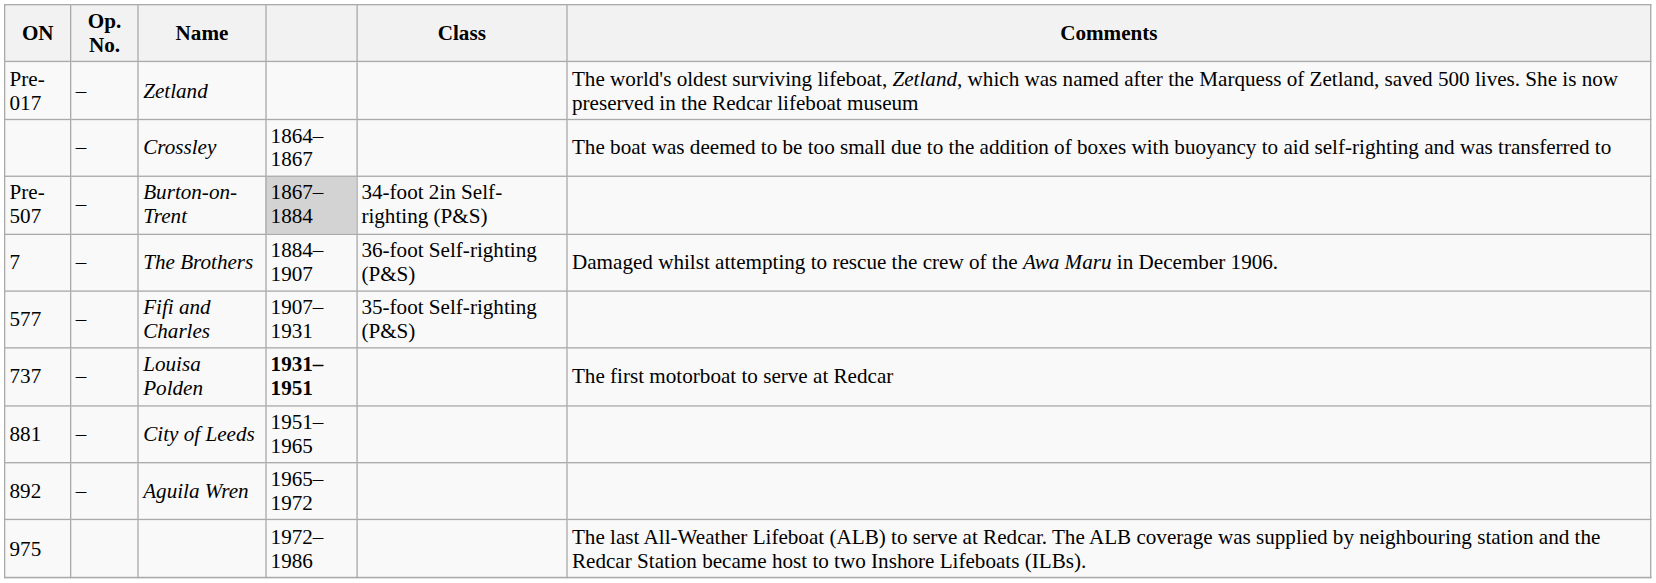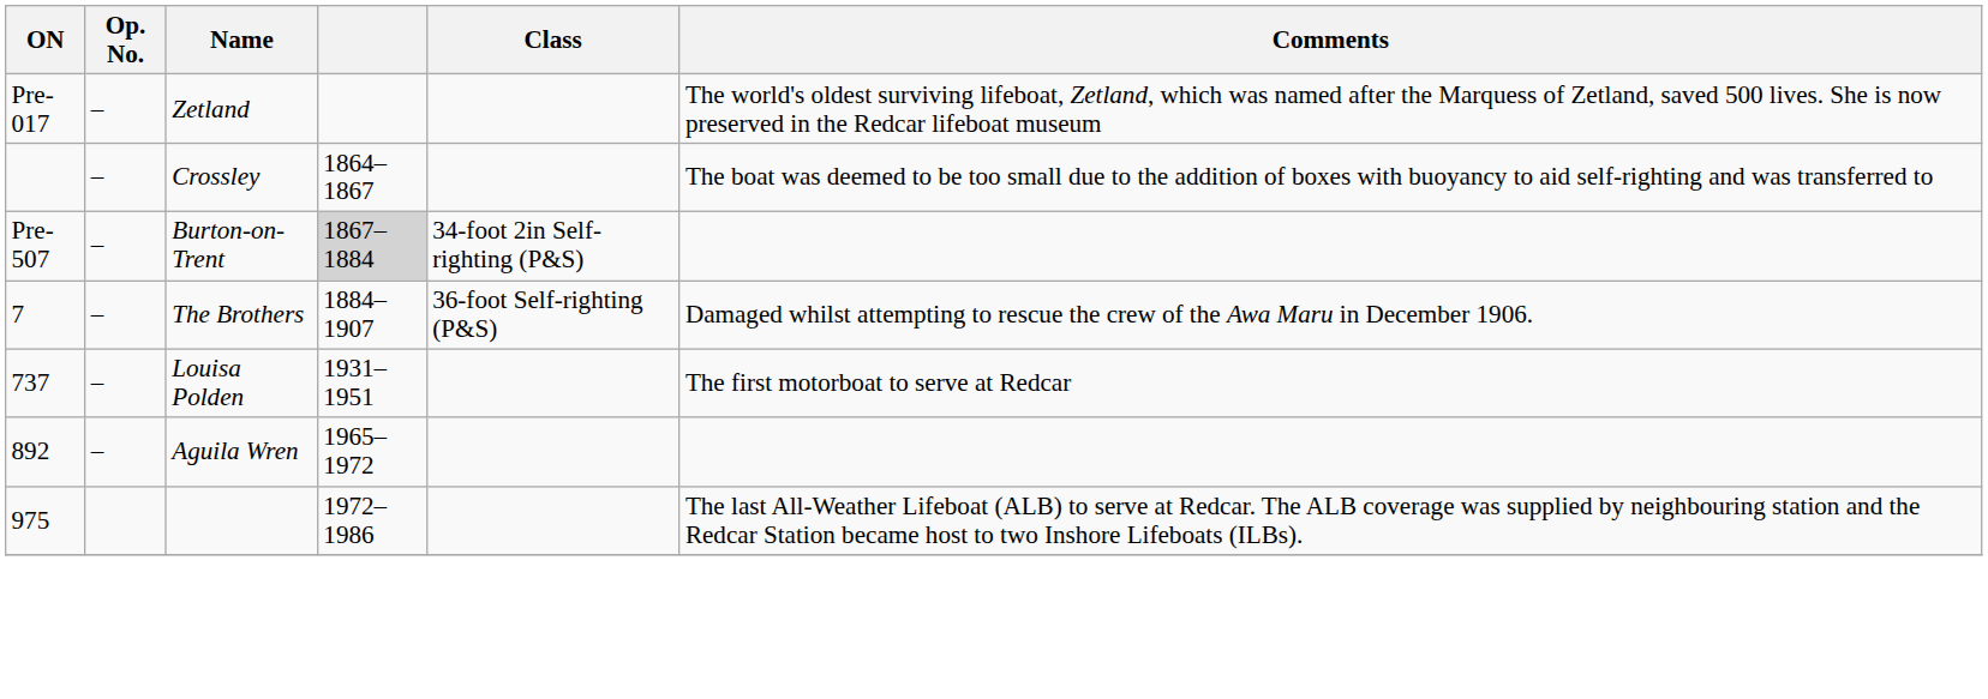- row: 577 | – | Fifi and Charles | 1907–1931 | 35-foot Self-righting (P&S)
Louisa Polden | column 4: bold -> normal
- row: 881 | – | City of Leeds | 1951–1965
